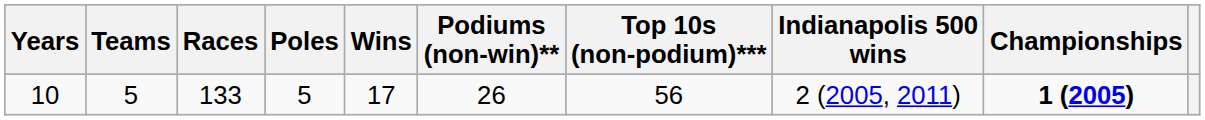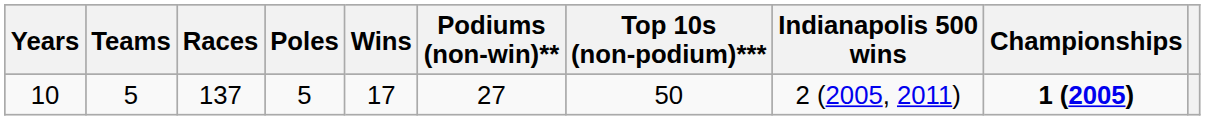10 | Races: 133 -> 137
10 | Podiums (non-win)**: 26 -> 27
10 | Top 10s (non-podium)***: 56 -> 50
